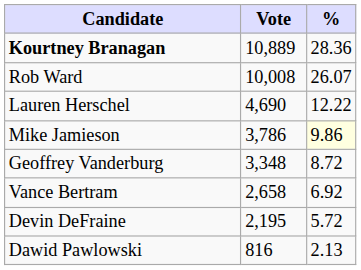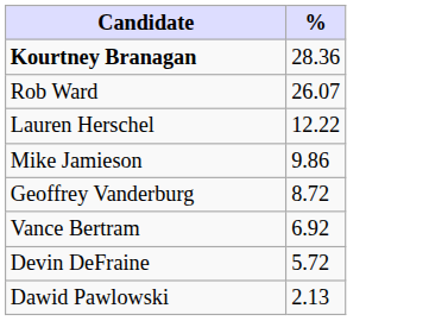- column: Vote | 10,889 | 10,008 | 4,690 | 3,786 | 3,348 | 2,658 | 2,195 | 816
Mike Jamieson | %: lightyellow background -> no background
